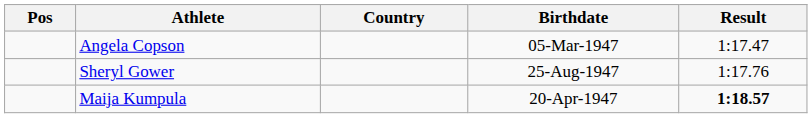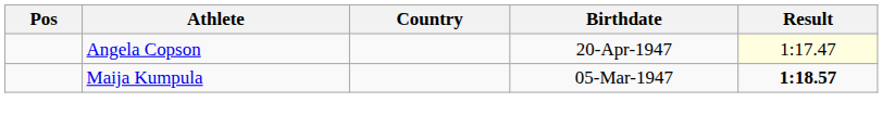Angela Copson | Birthdate: 05-Mar-1947 -> 20-Apr-1947
Angela Copson | Result: no background -> lightyellow background
- row: Sheryl Gower | 25-Aug-1947 | 1:17.76
Maija Kumpula | Birthdate: 20-Apr-1947 -> 05-Mar-1947
